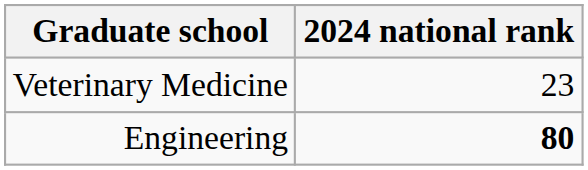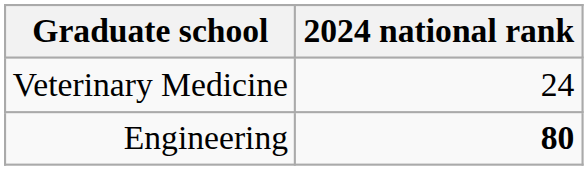Veterinary Medicine | 2024 national rank: 23 -> 24
